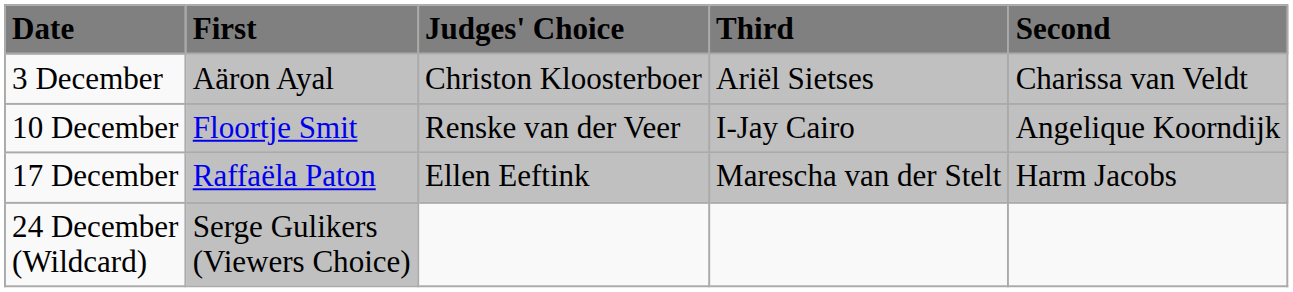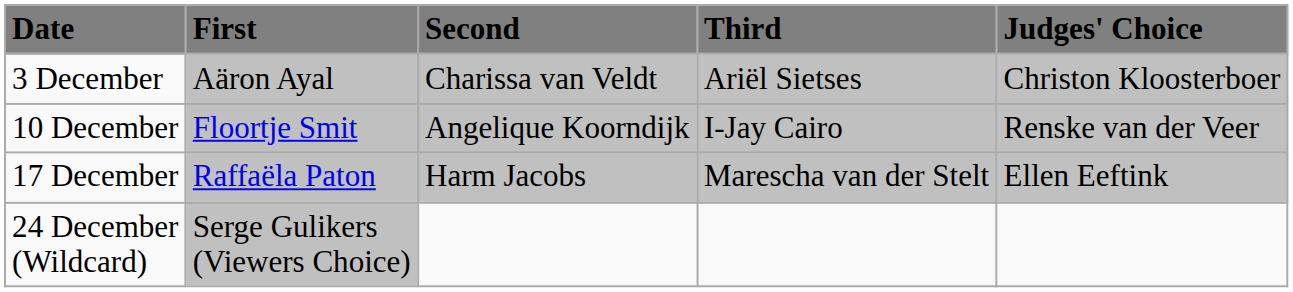columns swapped: Second <-> Judges' Choice
